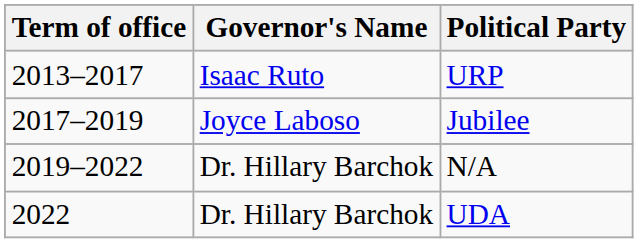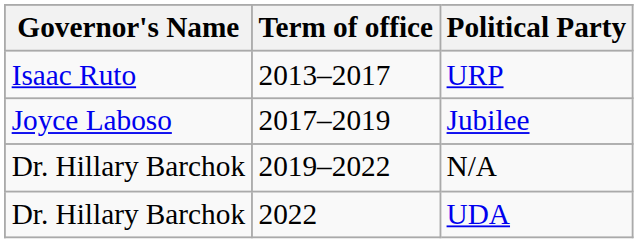columns swapped: Term of office <-> Governor's Name
